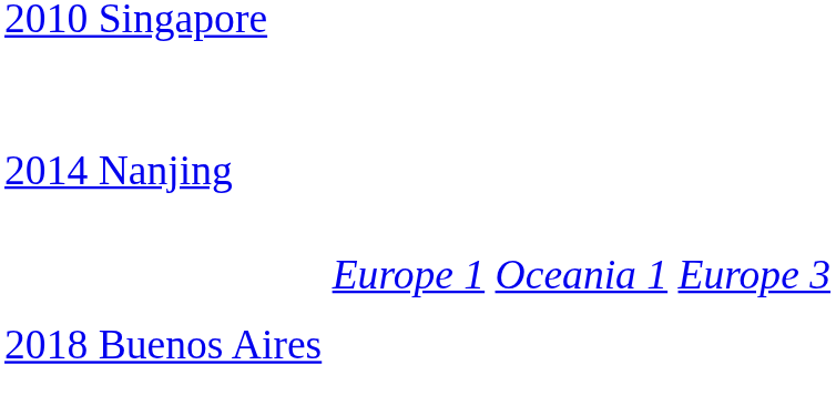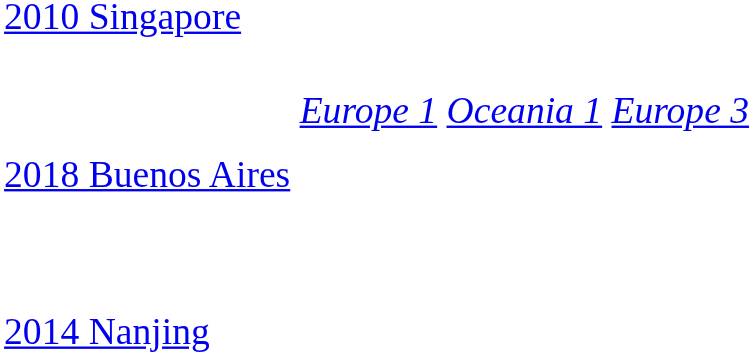rows swapped: 2014 Nanjing <-> 2018 Buenos Aires
